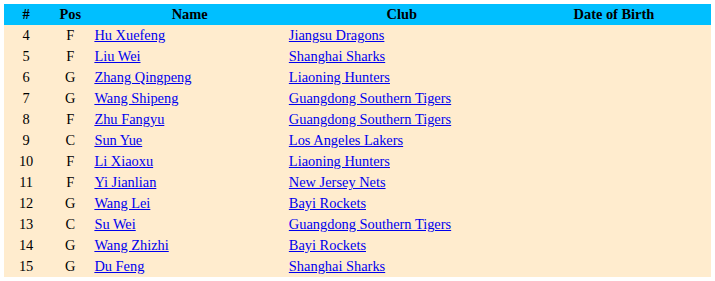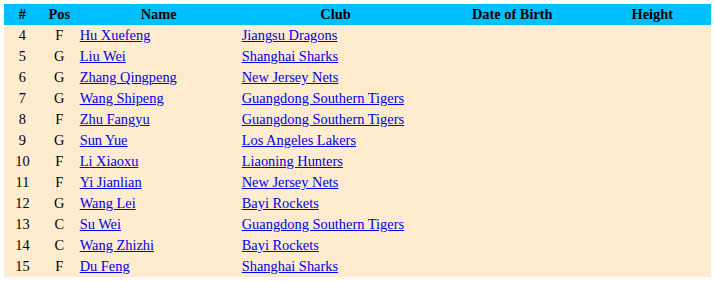+ column: Height
Liu Wei | Pos: F -> G
Zhang Qingpeng | Club: Liaoning Hunters -> New Jersey Nets
Sun Yue | Pos: C -> G
Wang Zhizhi | Pos: G -> C
Du Feng | Pos: G -> F
